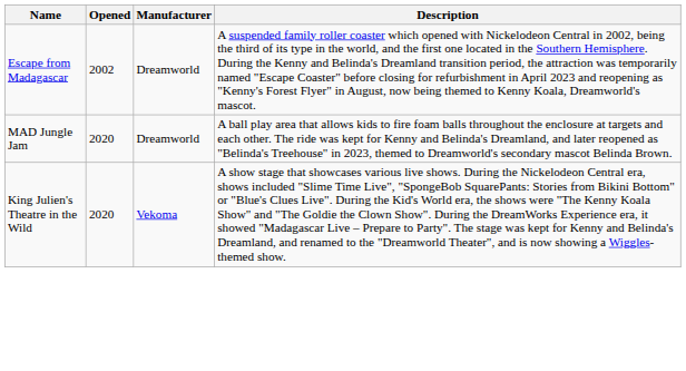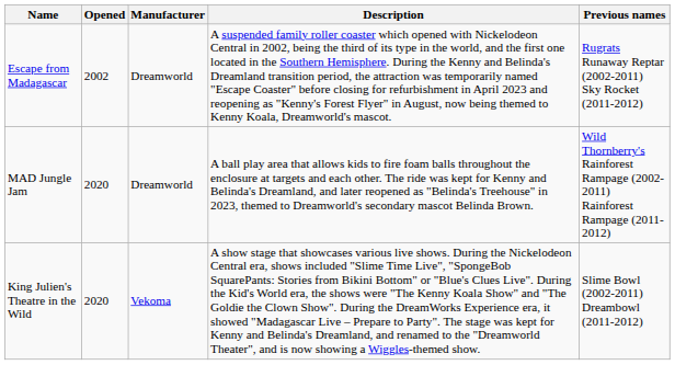+ column: Previous names | Rugrats Runaway Reptar (2002-2011) Sky Rocket (2011-2012) | Wild Thornberry's Rainforest Rampage (2002-2011) Rainforest Rampage (2011-2012) | Slime Bowl (2002-2011) Dreambowl (2011-2012)
